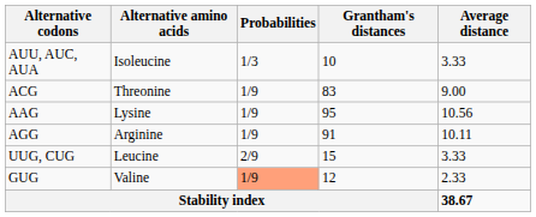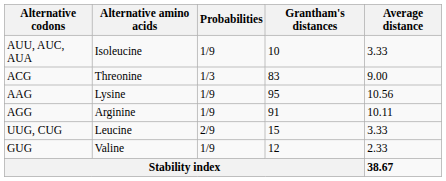AUU, AUC, AUA | Probabilities: 1/3 -> 1/9
ACG | Probabilities: 1/9 -> 1/3
GUG | Probabilities: lightsalmon background -> no background
